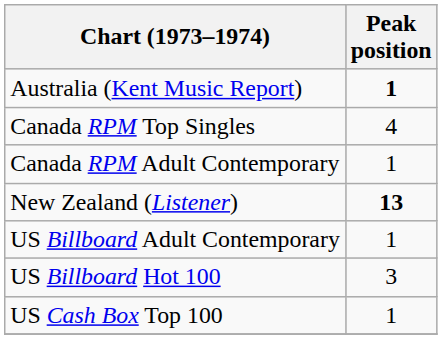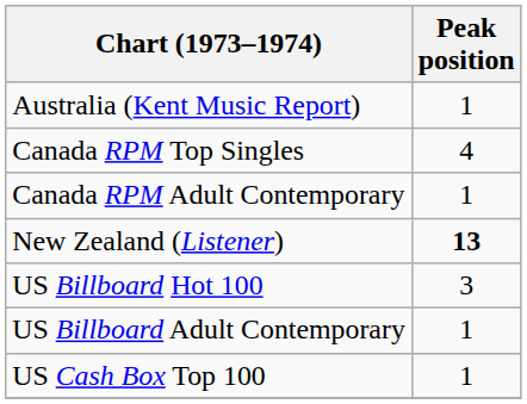Australia (Kent Music Report) | Peak position: bold -> normal
rows swapped: US Billboard Hot 100 <-> US Billboard Adult Contemporary
